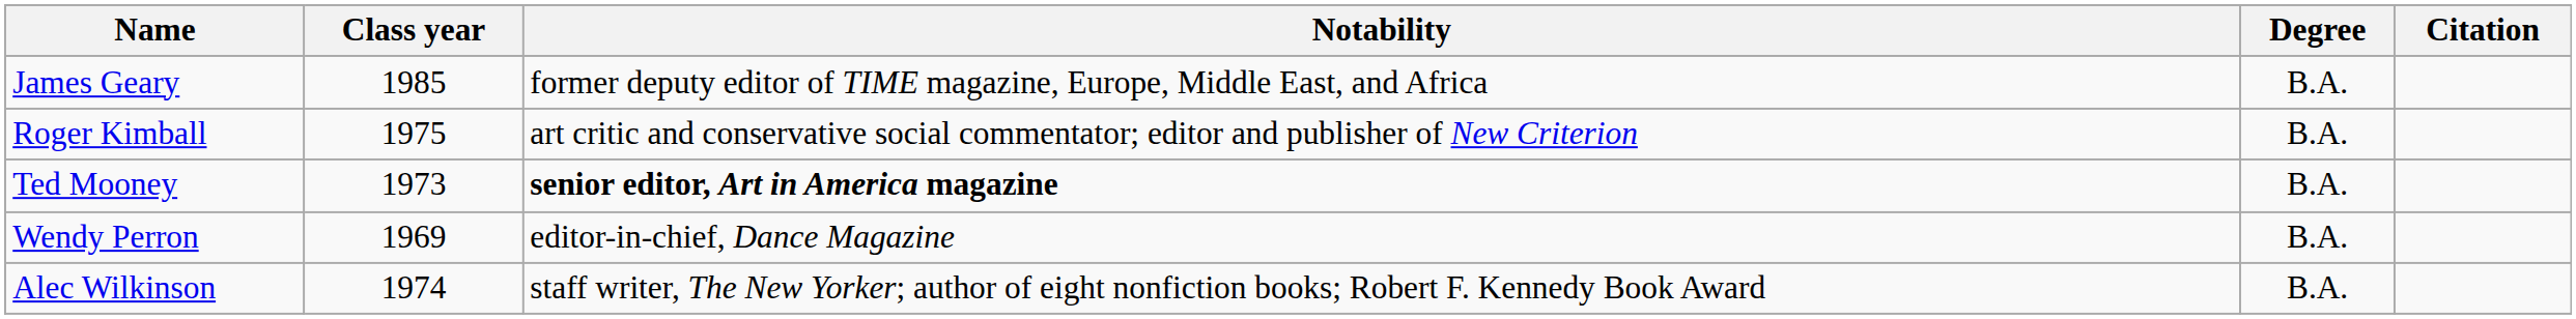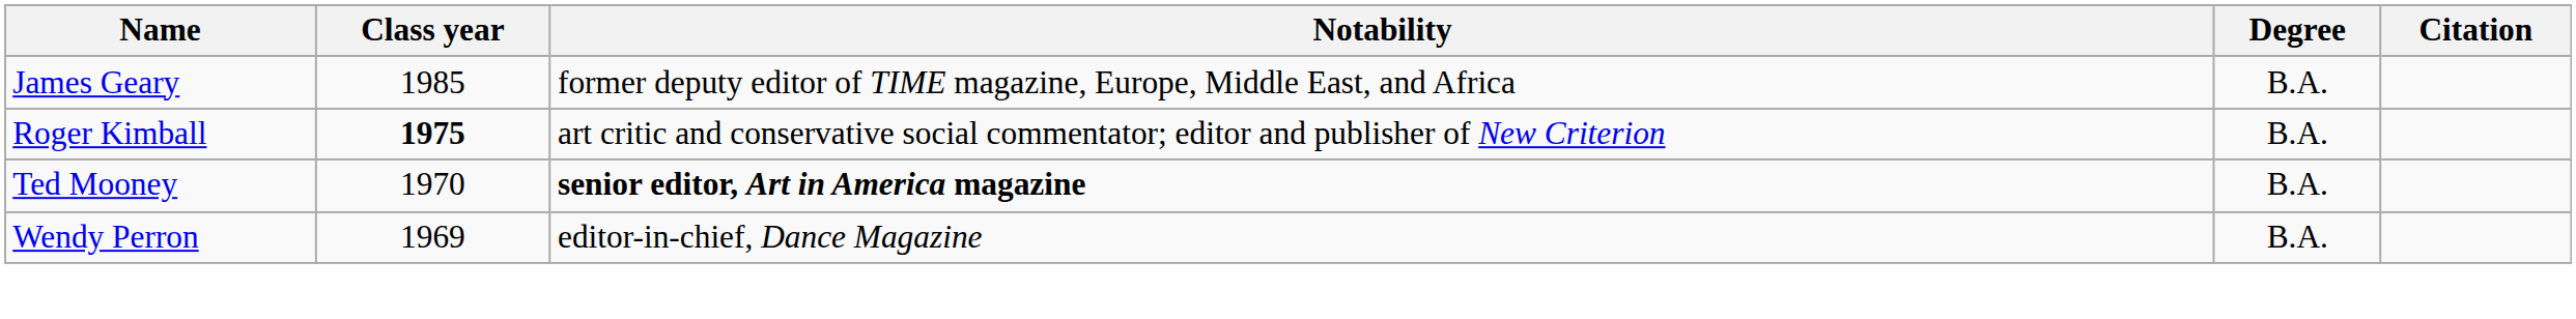Roger Kimball | Class year: normal -> bold
Ted Mooney | Class year: 1973 -> 1970
- row: Alec Wilkinson | 1974 | staff writer, The New Yorker; author of eight nonfiction books; Robert F. Kennedy Book Award | B.A.
